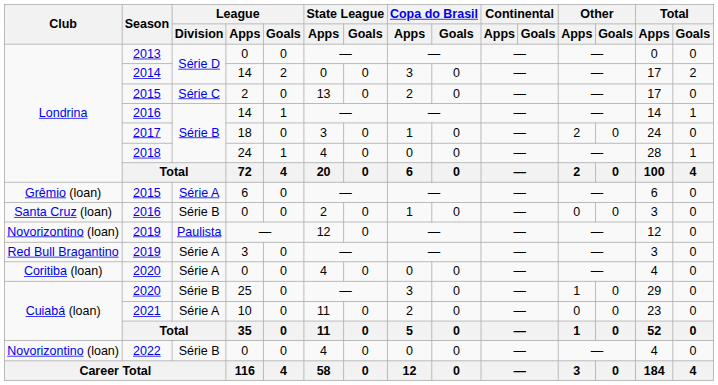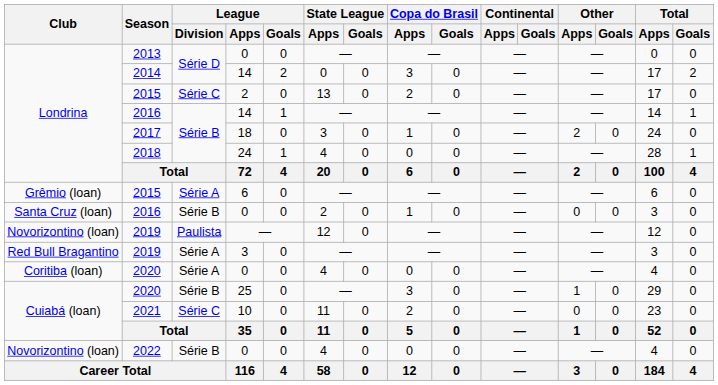2021 | League / Division: Série A -> Série C
